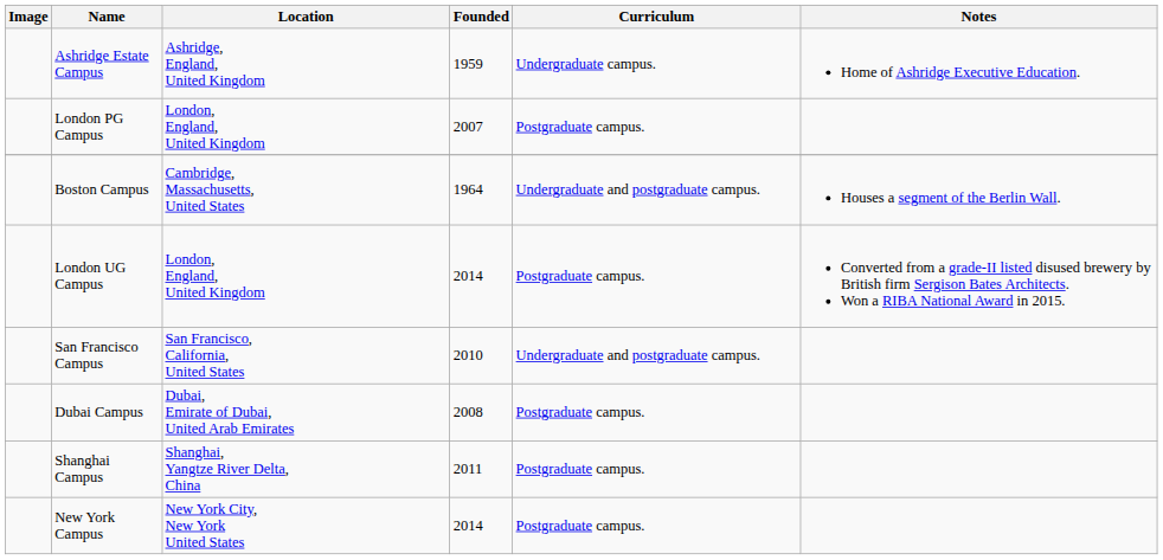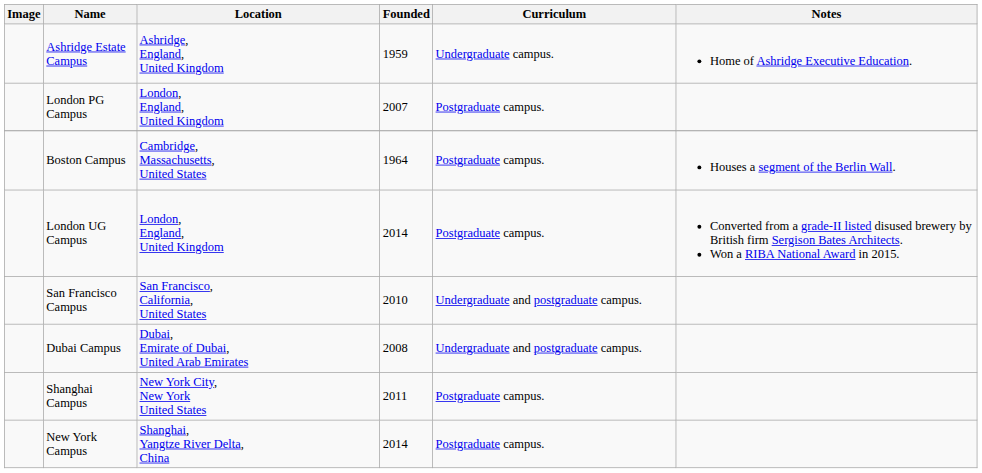Boston Campus | Curriculum: Undergraduate and postgraduate campus. -> Postgraduate campus.
Dubai Campus | Curriculum: Postgraduate campus. -> Undergraduate and postgraduate campus.
Shanghai Campus | Location: Shanghai, Yangtze River Delta, China -> New York City, New York United States
New York Campus | Location: New York City, New York United States -> Shanghai, Yangtze River Delta, China
